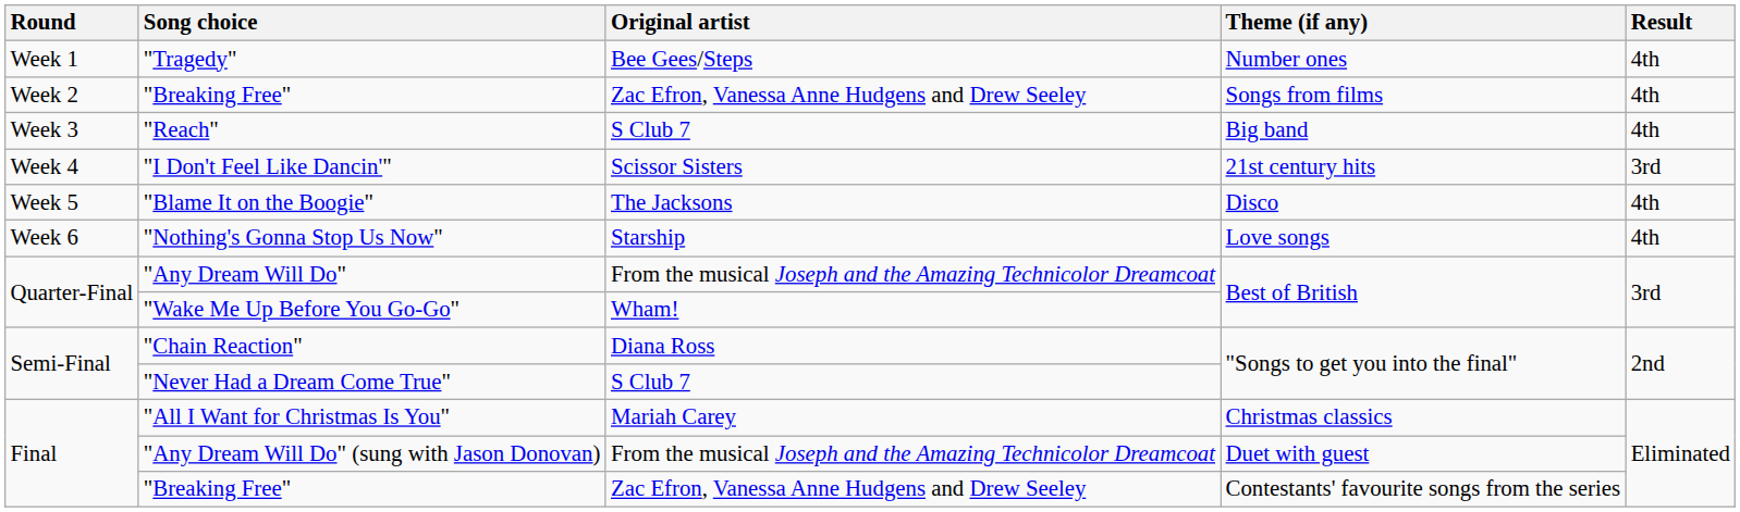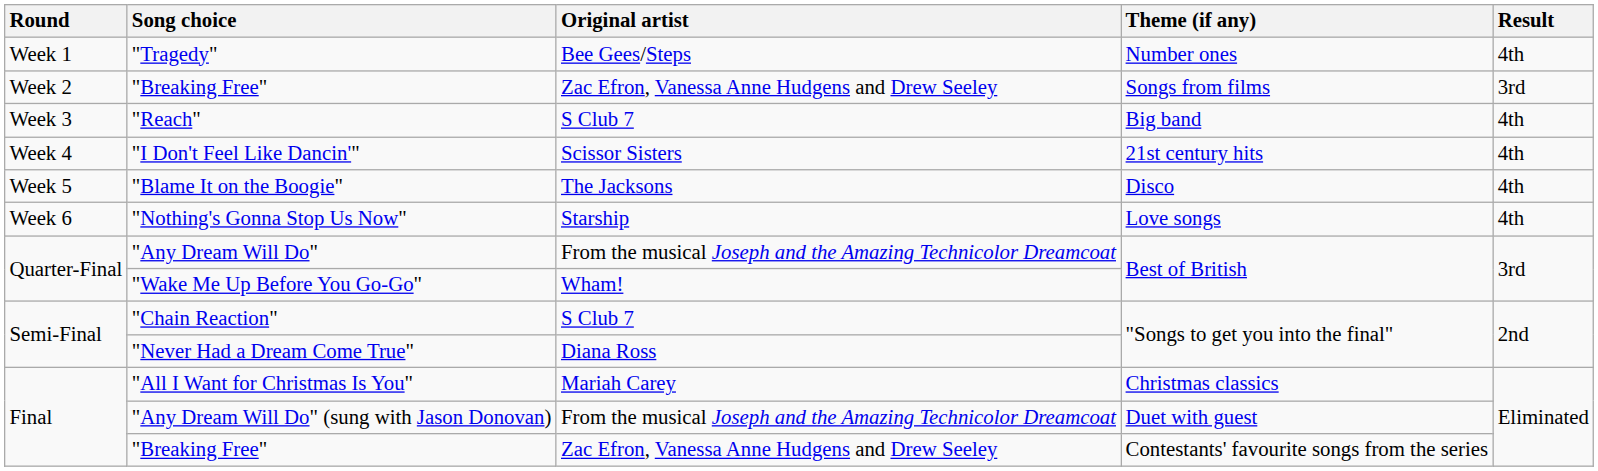"Breaking Free" / Songs from films | Result: 4th -> 3rd
"I Don't Feel Like Dancin'" | Result: 3rd -> 4th
"Chain Reaction" | Original artist: Diana Ross -> S Club 7
"Never Had a Dream Come True" | Original artist: S Club 7 -> Diana Ross
